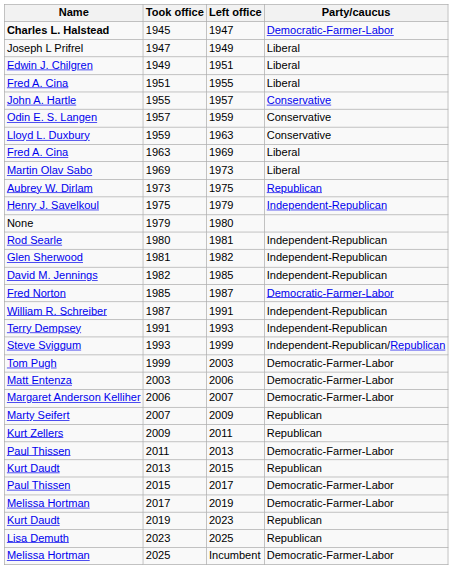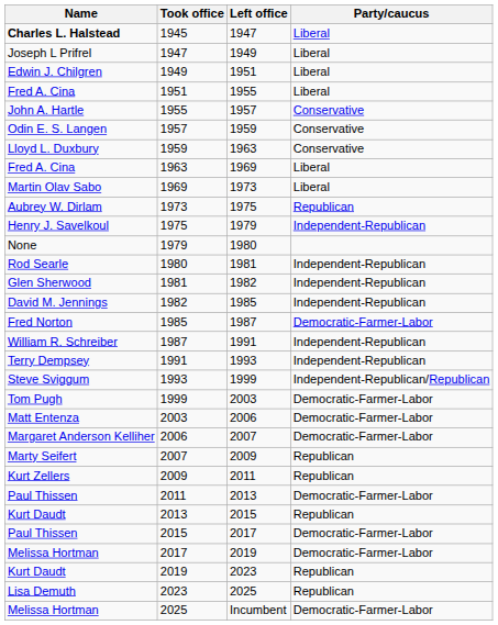1945 | Party/caucus: Democratic-Farmer-Labor -> Liberal
